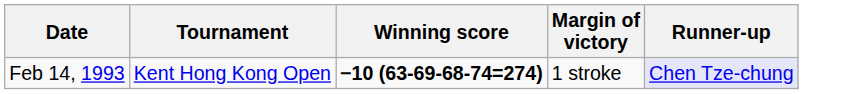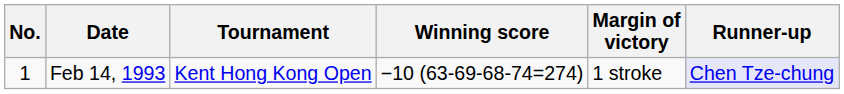+ column: No. | 1
Feb 14, 1993 | Winning score: bold -> normal
